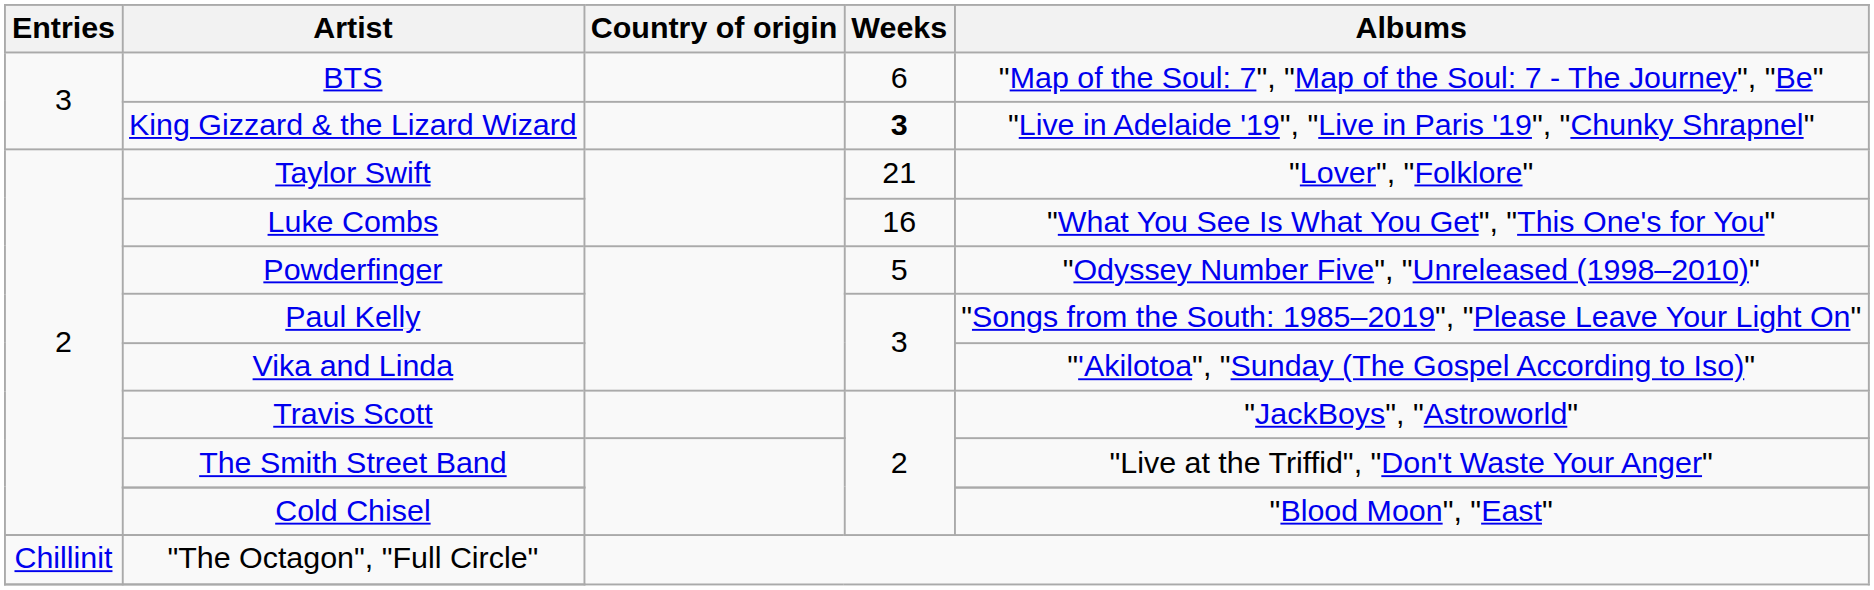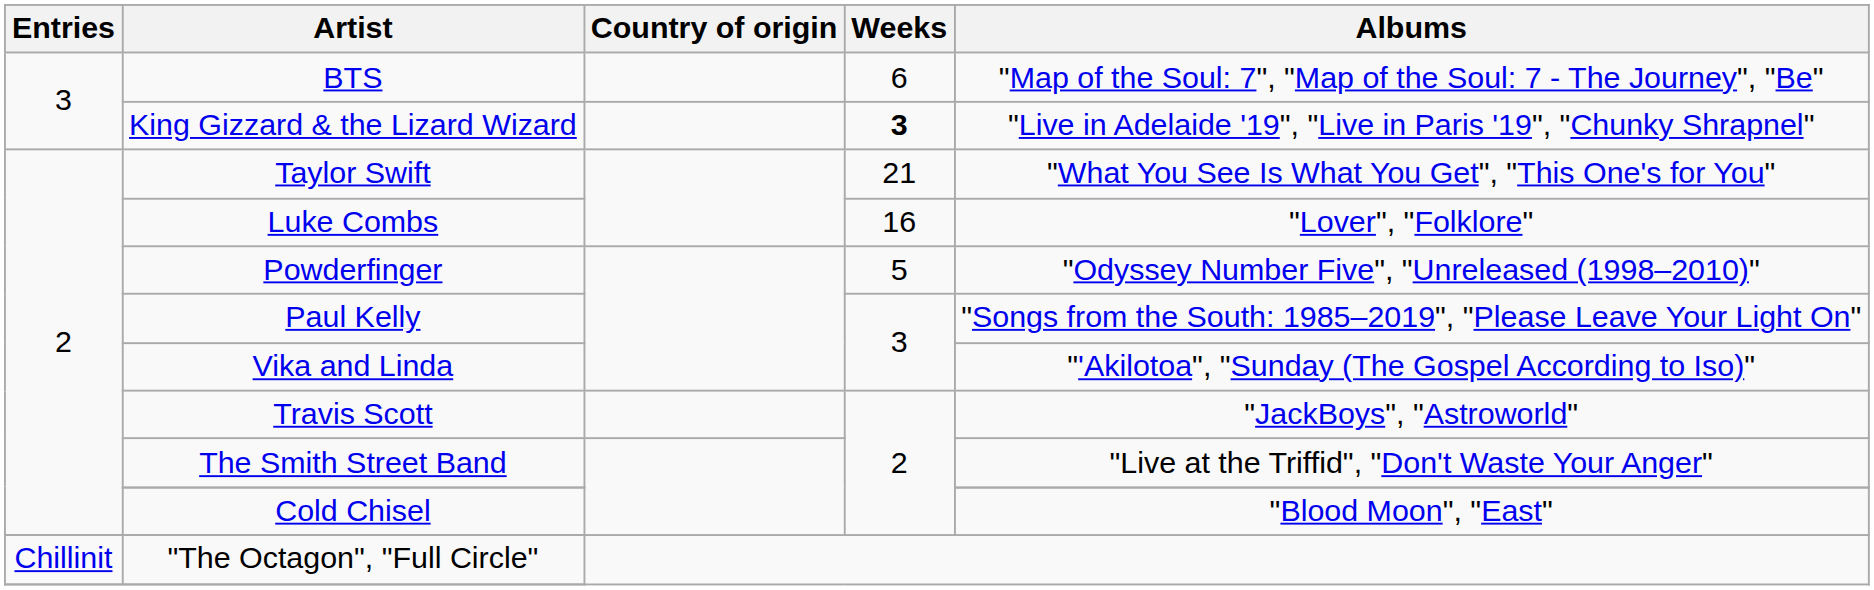Taylor Swift | Albums: "Lover", "Folklore" -> "What You See Is What You Get", "This One's for You"
Luke Combs | Albums: "What You See Is What You Get", "This One's for You" -> "Lover", "Folklore"
